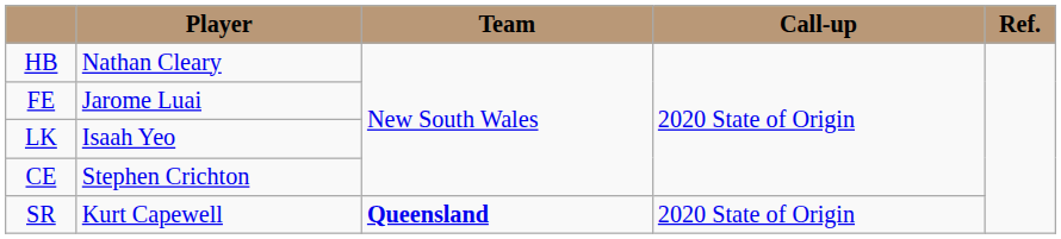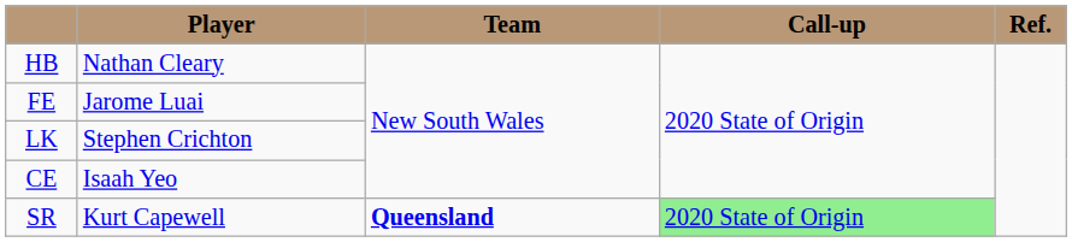LK | Player: Isaah Yeo -> Stephen Crichton
CE | Player: Stephen Crichton -> Isaah Yeo
SR | Call-up: no background -> lightgreen background
